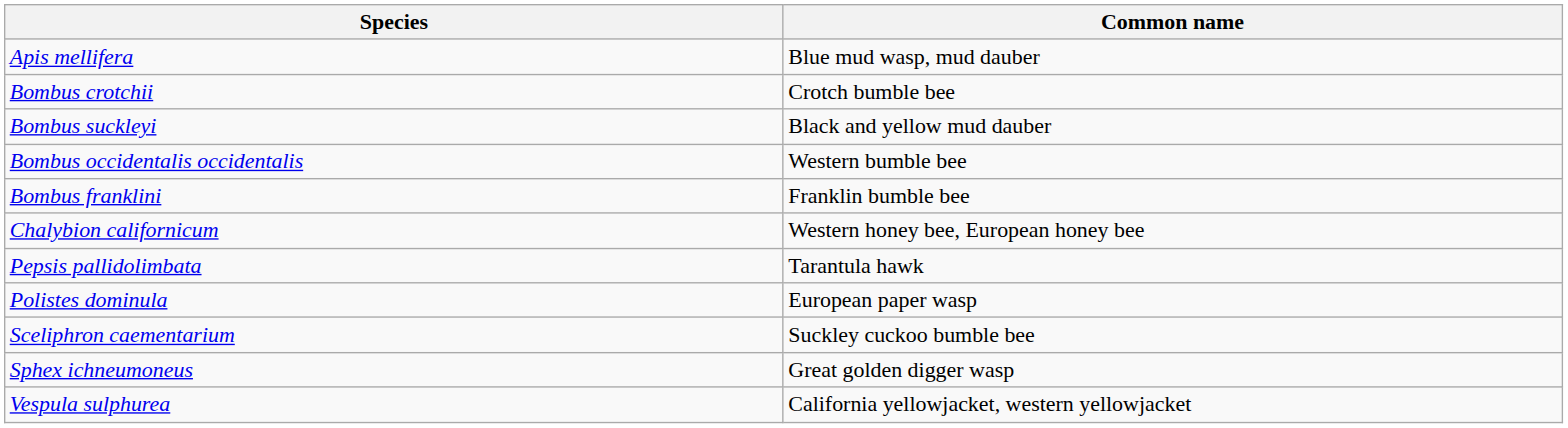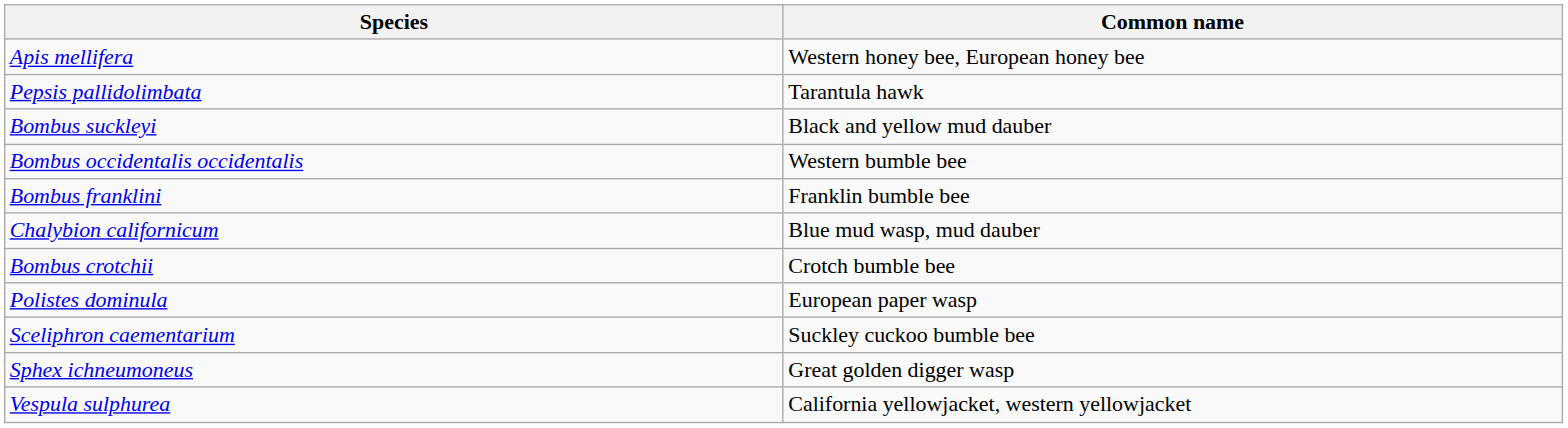Apis mellifera | Common name: Blue mud wasp, mud dauber -> Western honey bee, European honey bee
rows swapped: Bombus crotchii <-> Pepsis pallidolimbata
Chalybion californicum | Common name: Western honey bee, European honey bee -> Blue mud wasp, mud dauber
